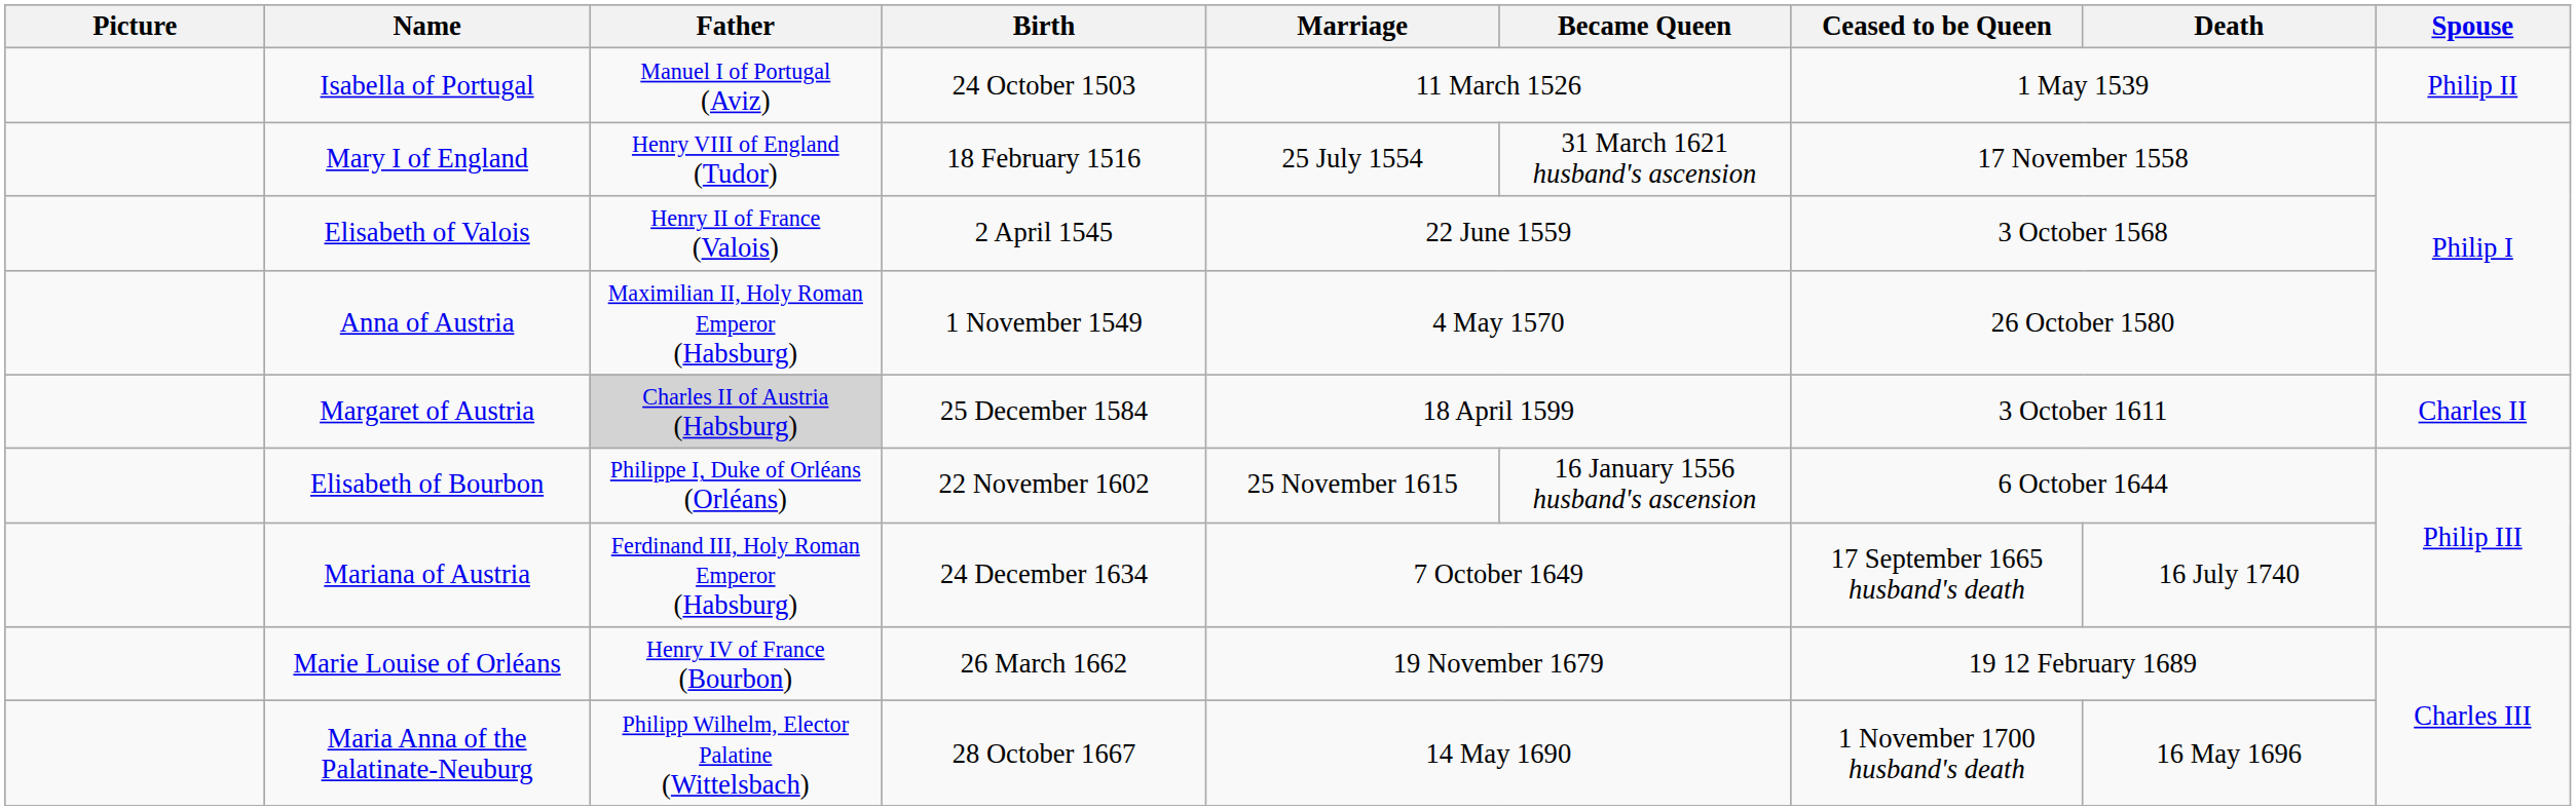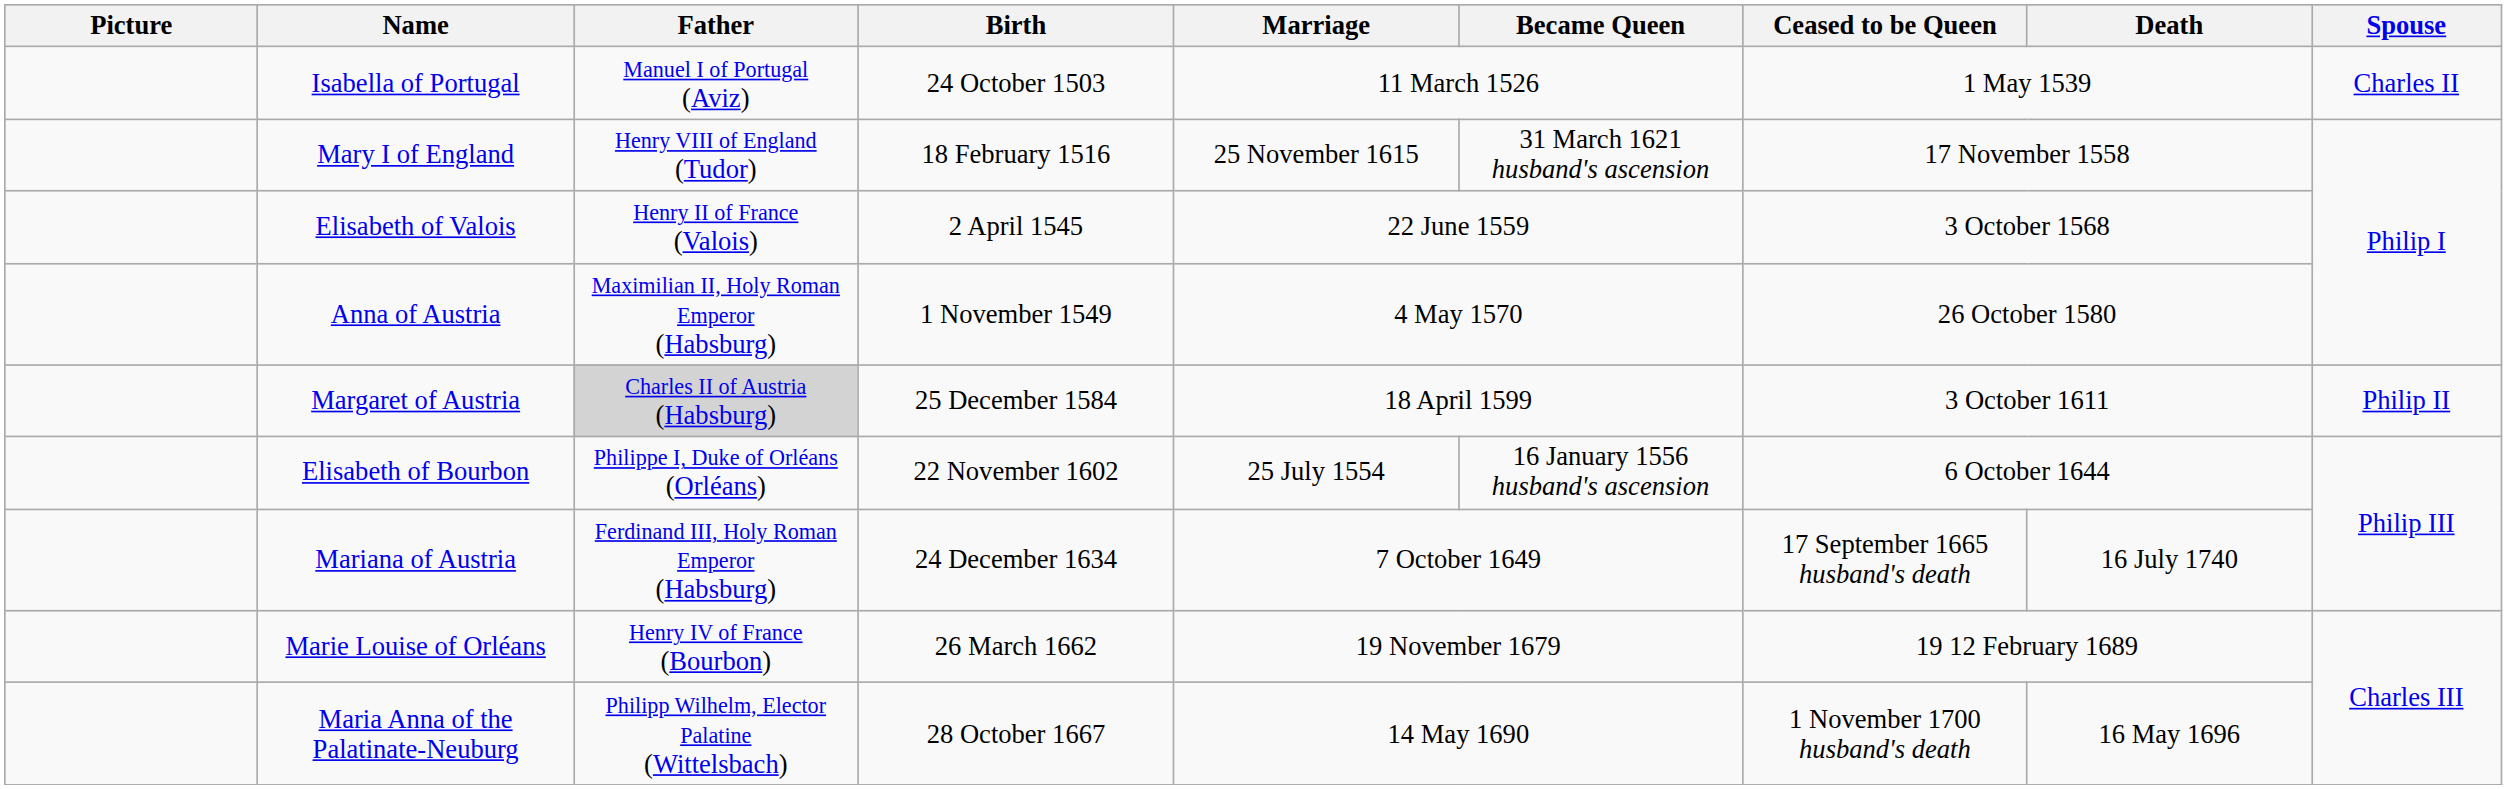Isabella of Portugal | Spouse: Philip II -> Charles II
Mary I of England | Marriage: 25 July 1554 -> 25 November 1615
Margaret of Austria | Spouse: Charles II -> Philip II
Elisabeth of Bourbon | Marriage: 25 November 1615 -> 25 July 1554
